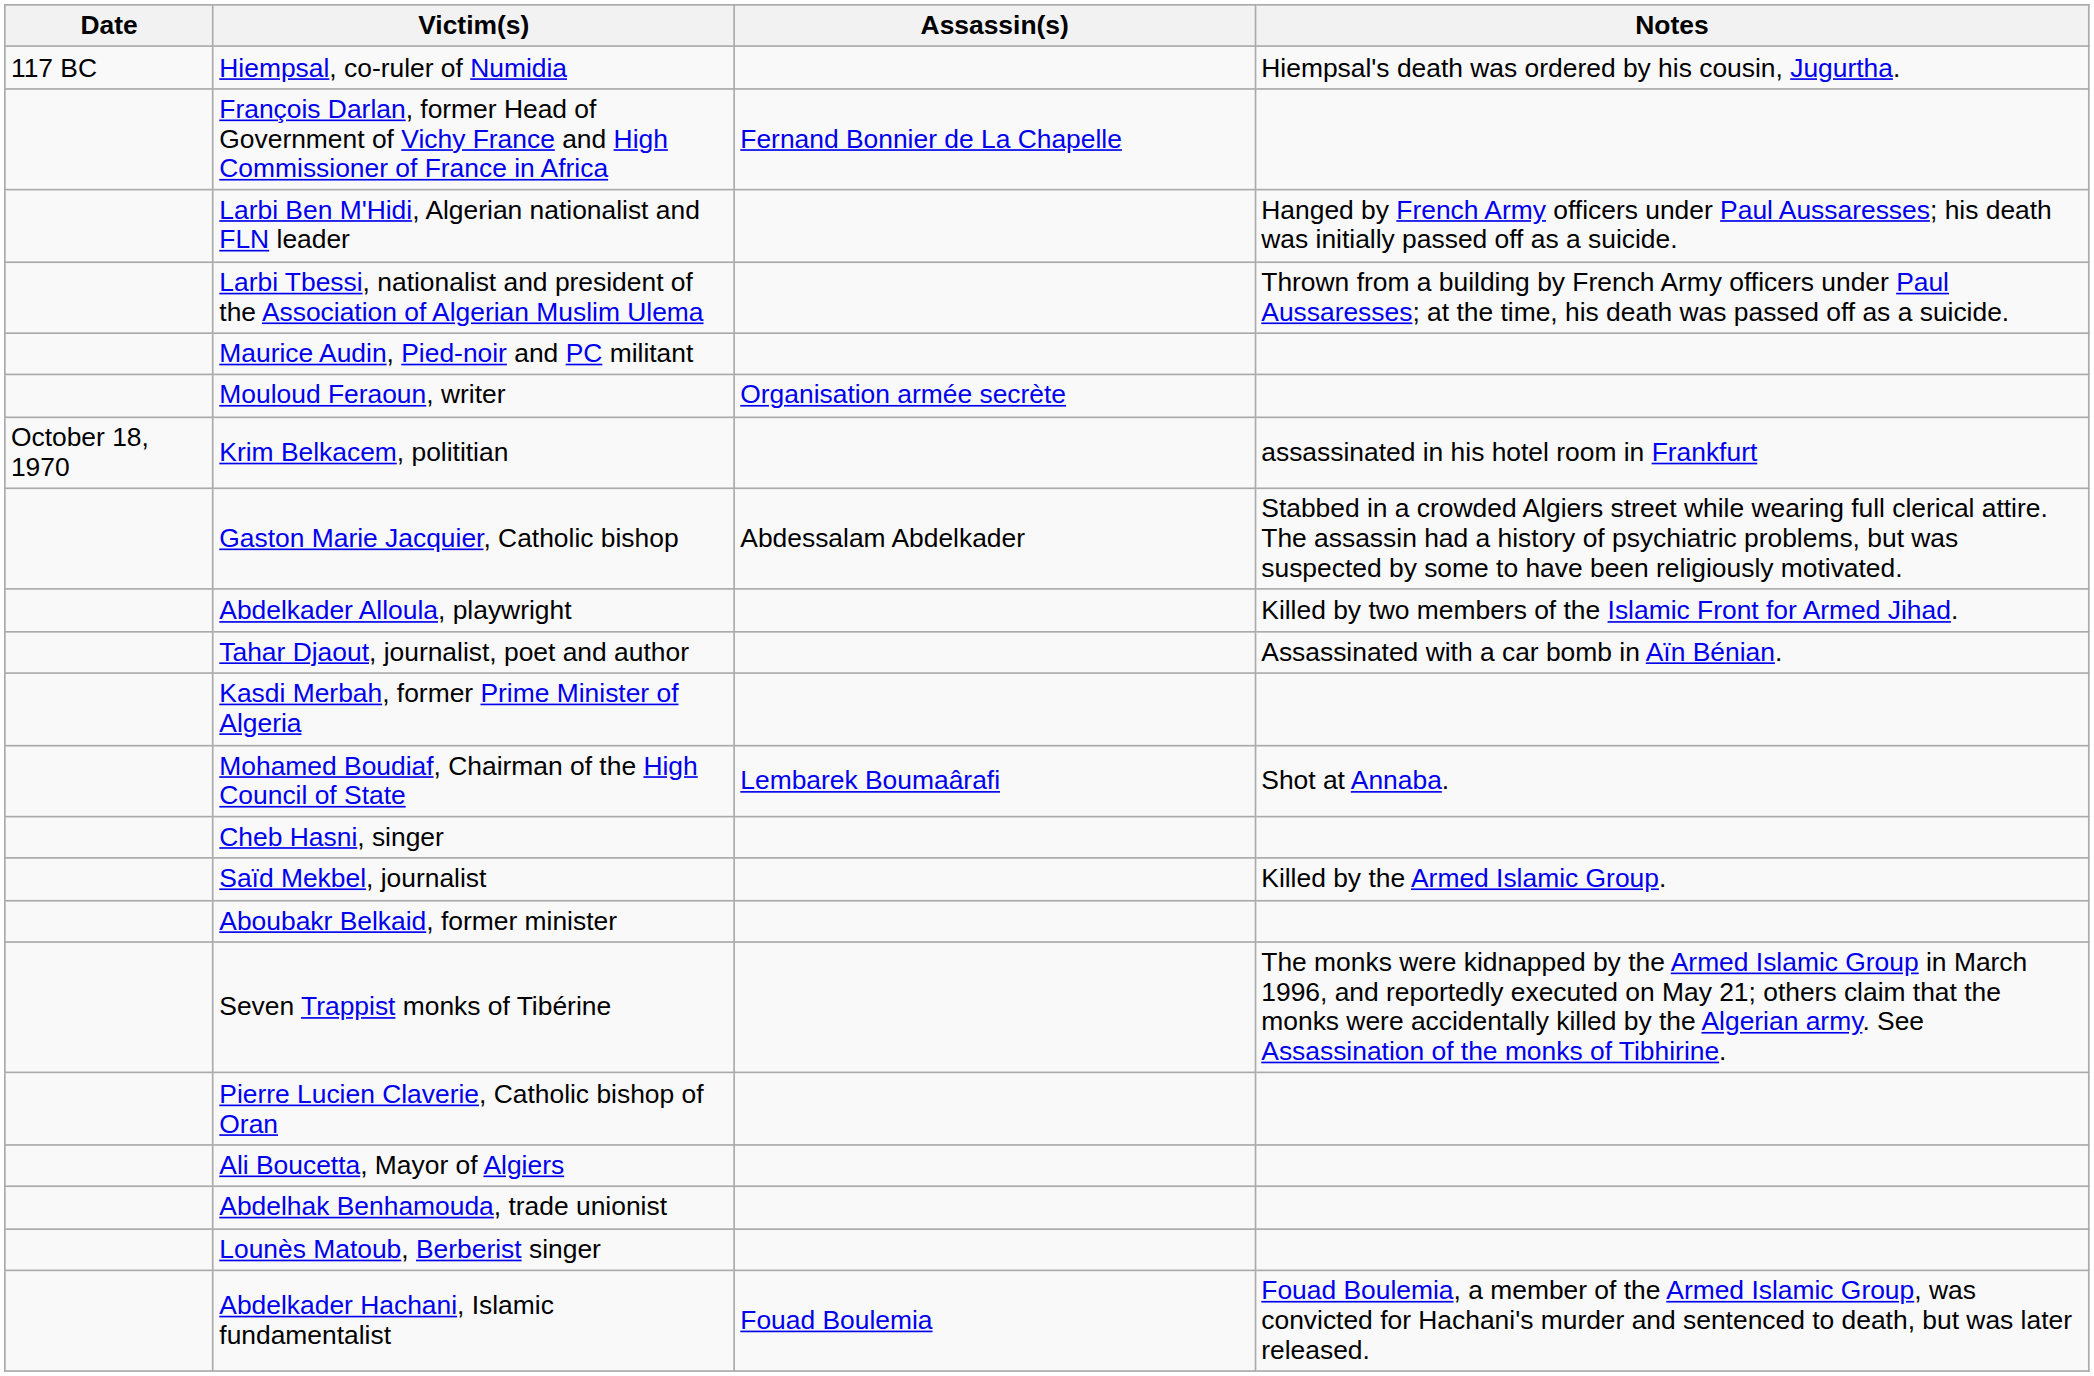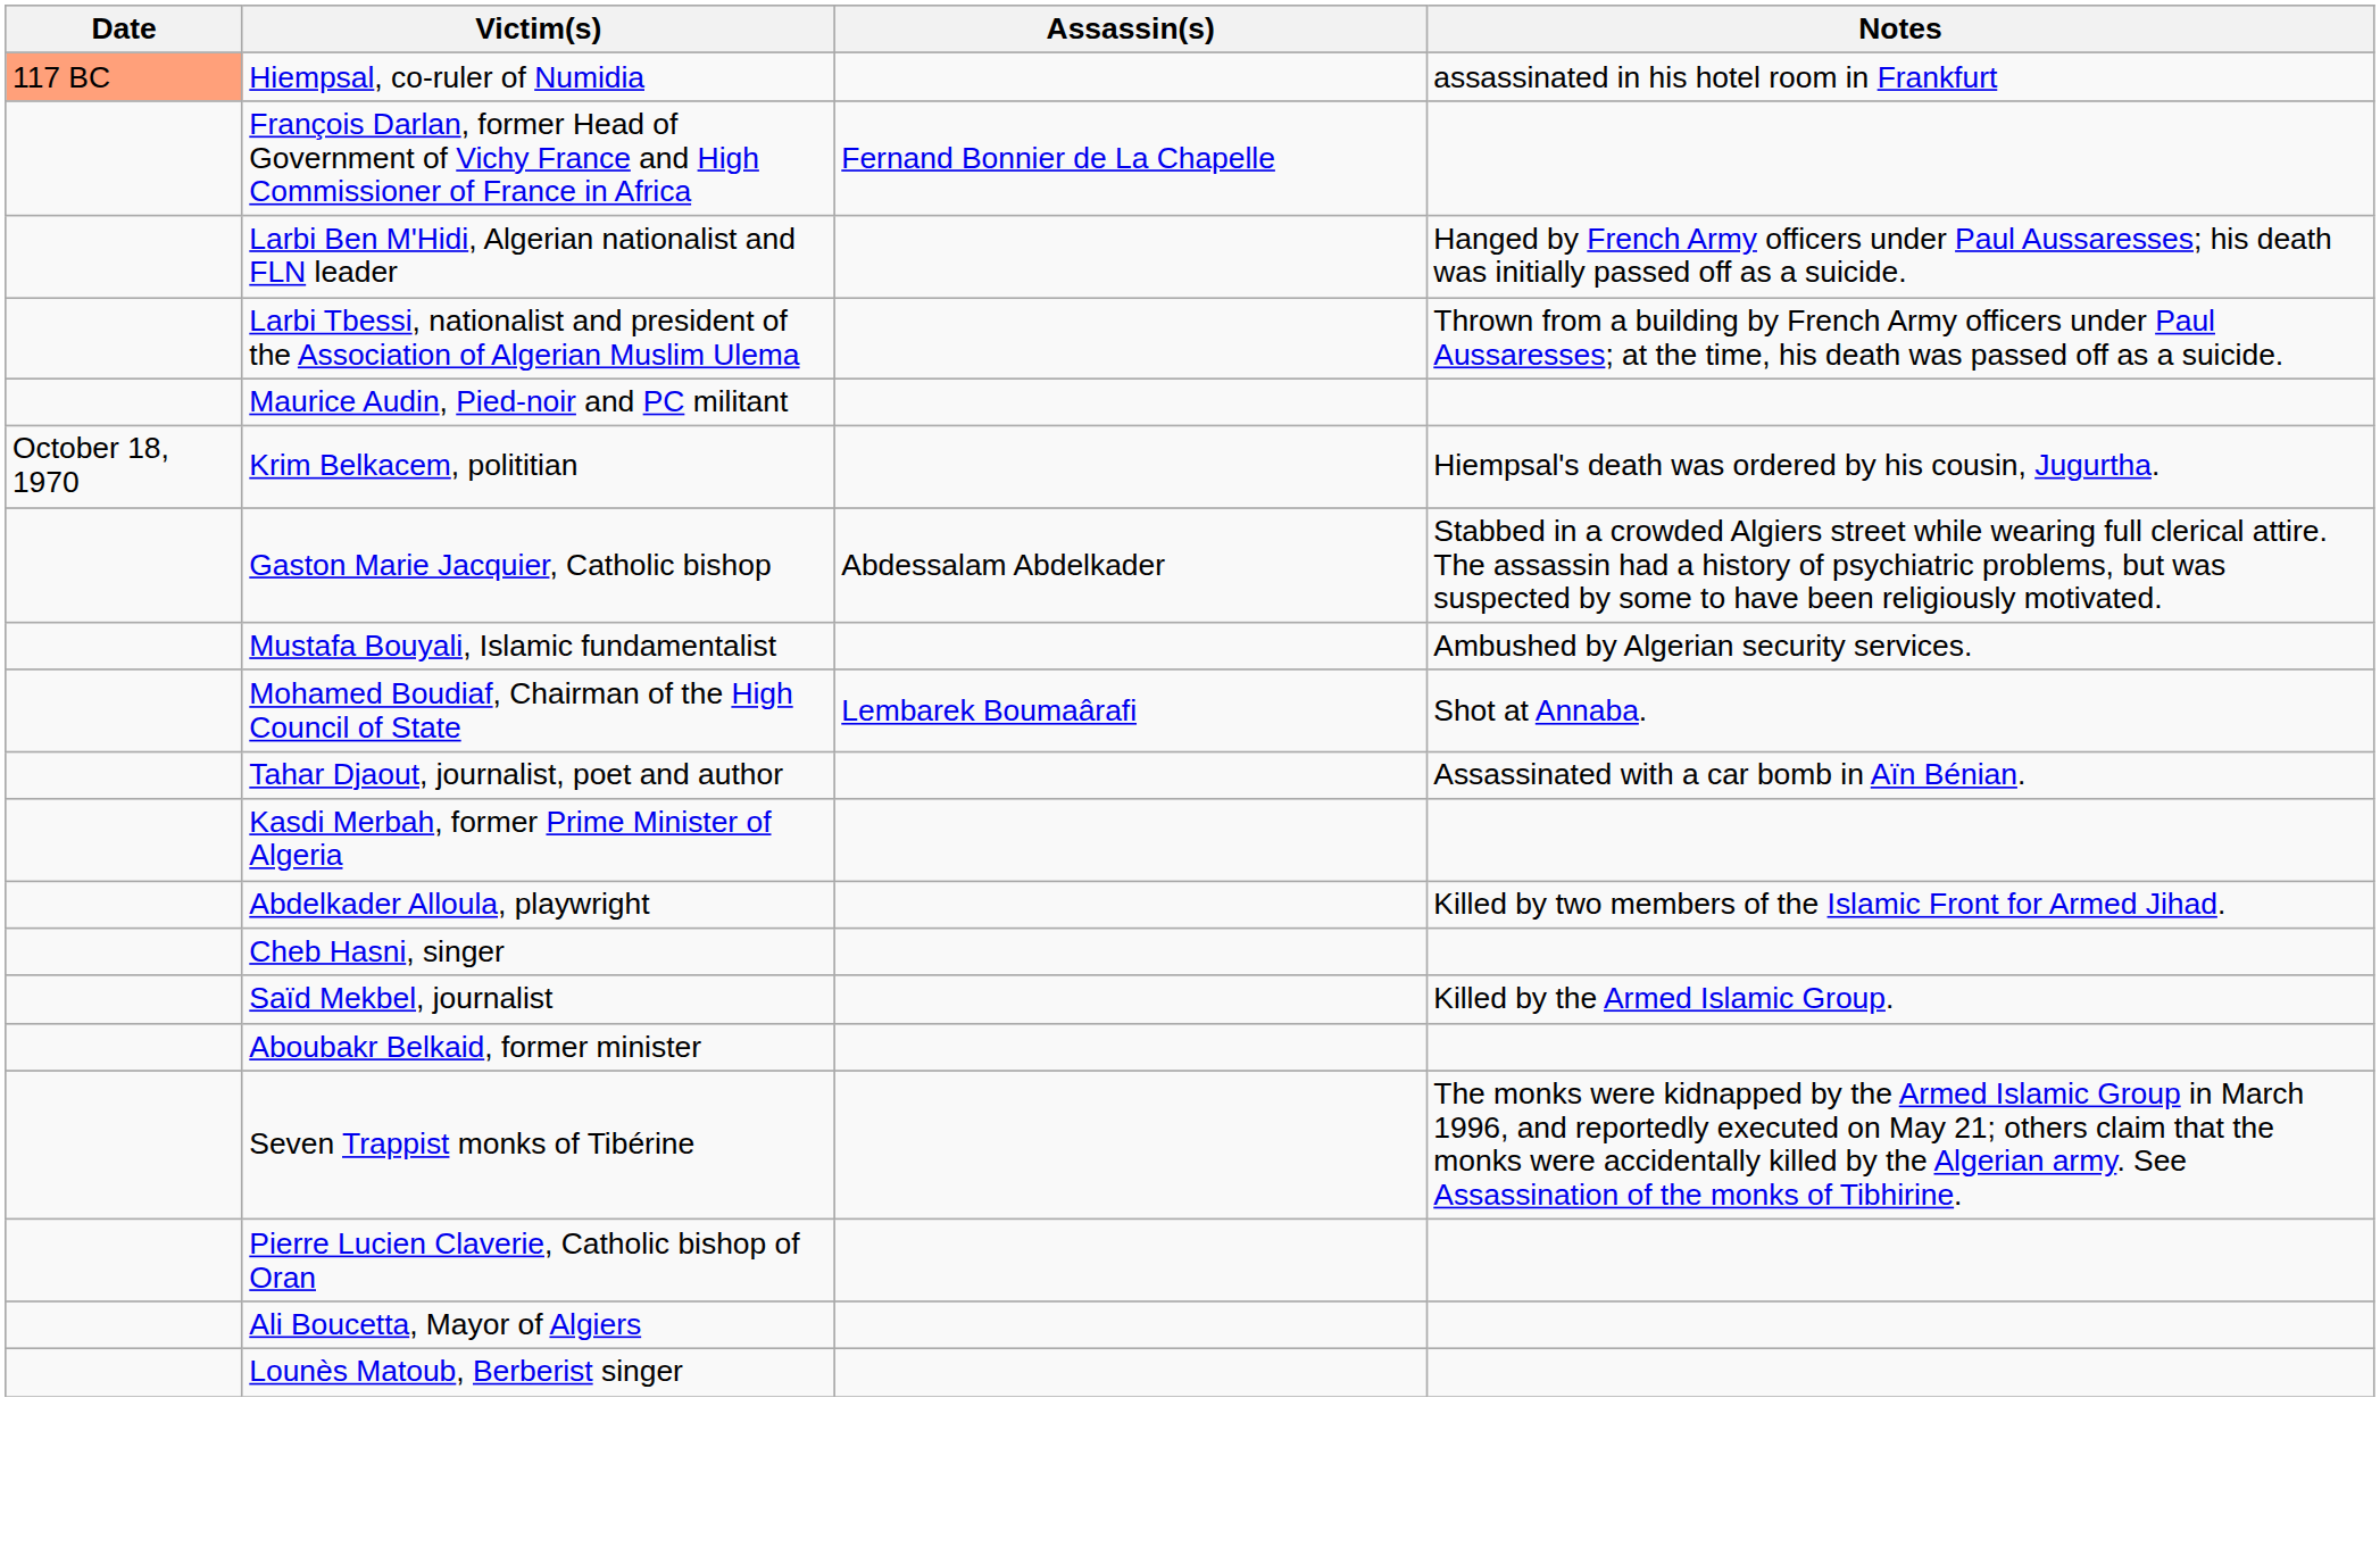Hiempsal, co-ruler of Numidia | Date: no background -> lightsalmon background
Hiempsal, co-ruler of Numidia | Notes: Hiempsal's death was ordered by his cousin, Jugurtha. -> assassinated in his hotel room in Frankfurt
- row: Mouloud Feraoun, writer | Organisation armée secrète
Krim Belkacem, polititian | Notes: assassinated in his hotel room in Frankfurt -> Hiempsal's death was ordered by his cousin, Jugurtha.
+ row: Mustafa Bouyali, Islamic fundamentalist | Ambushed by Algerian security services.
rows swapped: Mohamed Boudiaf, Chairman of the High Council of State <-> Abdelkader Alloula, playwright
- row: Abdelhak Benhamouda, trade unionist
- row: Abdelkader Hachani, Islamic fundamentalist | Fouad Boulemia | Fouad Boulemia, a member of the Armed Islamic Group, was convicted for Hachani's murder and sentenced to death, but was later released.
